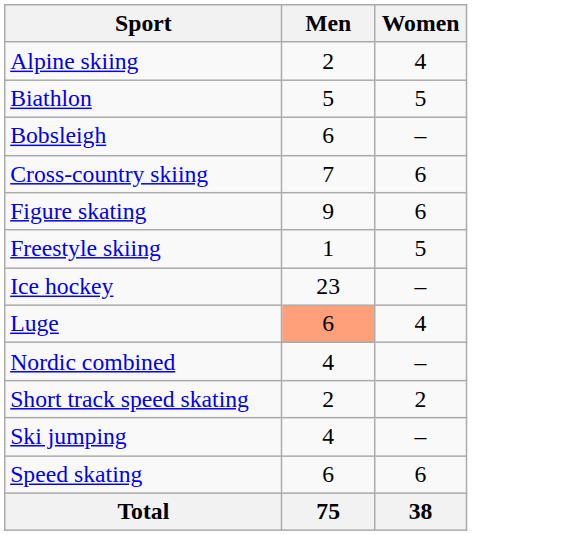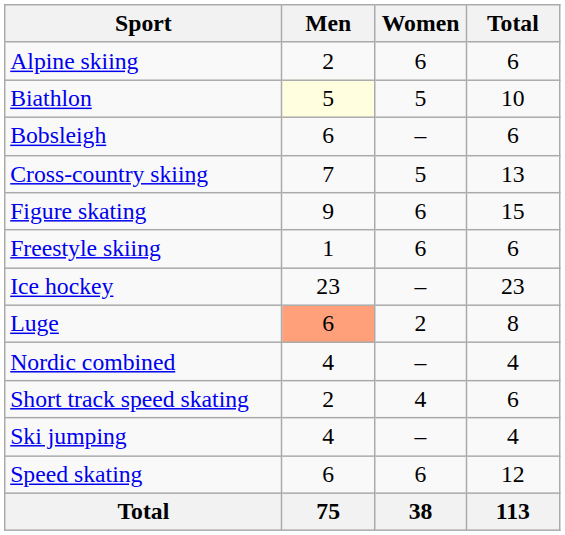+ column: Total | 6 | 10 | 6 | 13 | 15 | 6 | 23 | 8 | 4 | 6 | 4 | 12 | 113
Alpine skiing | Women: 4 -> 6
Biathlon | Men: no background -> lightyellow background
Cross-country skiing | Women: 6 -> 5
Freestyle skiing | Women: 5 -> 6
Luge | Women: 4 -> 2
Short track speed skating | Women: 2 -> 4
